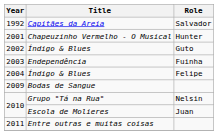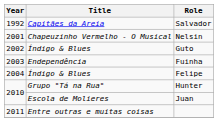2001 | Role: Hunter -> Nelsin
- row: 2009 | Bodas de Sangue
2010 / Grupo "Tá na Rua" | Role: Nelsin -> Hunter
